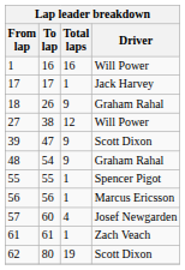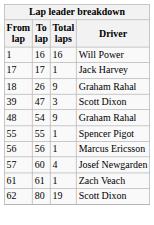- row: 27 | 38 | 12 | Will Power
39 | Total laps: 9 -> 3
